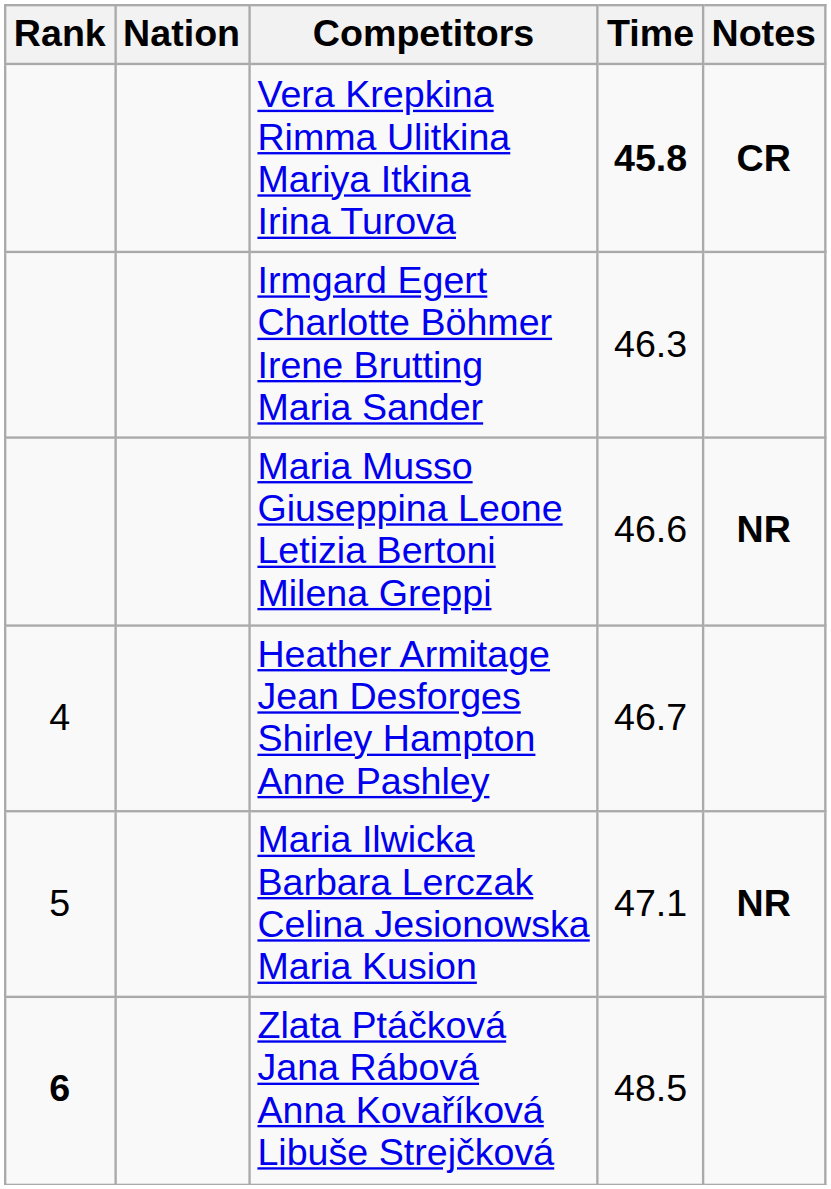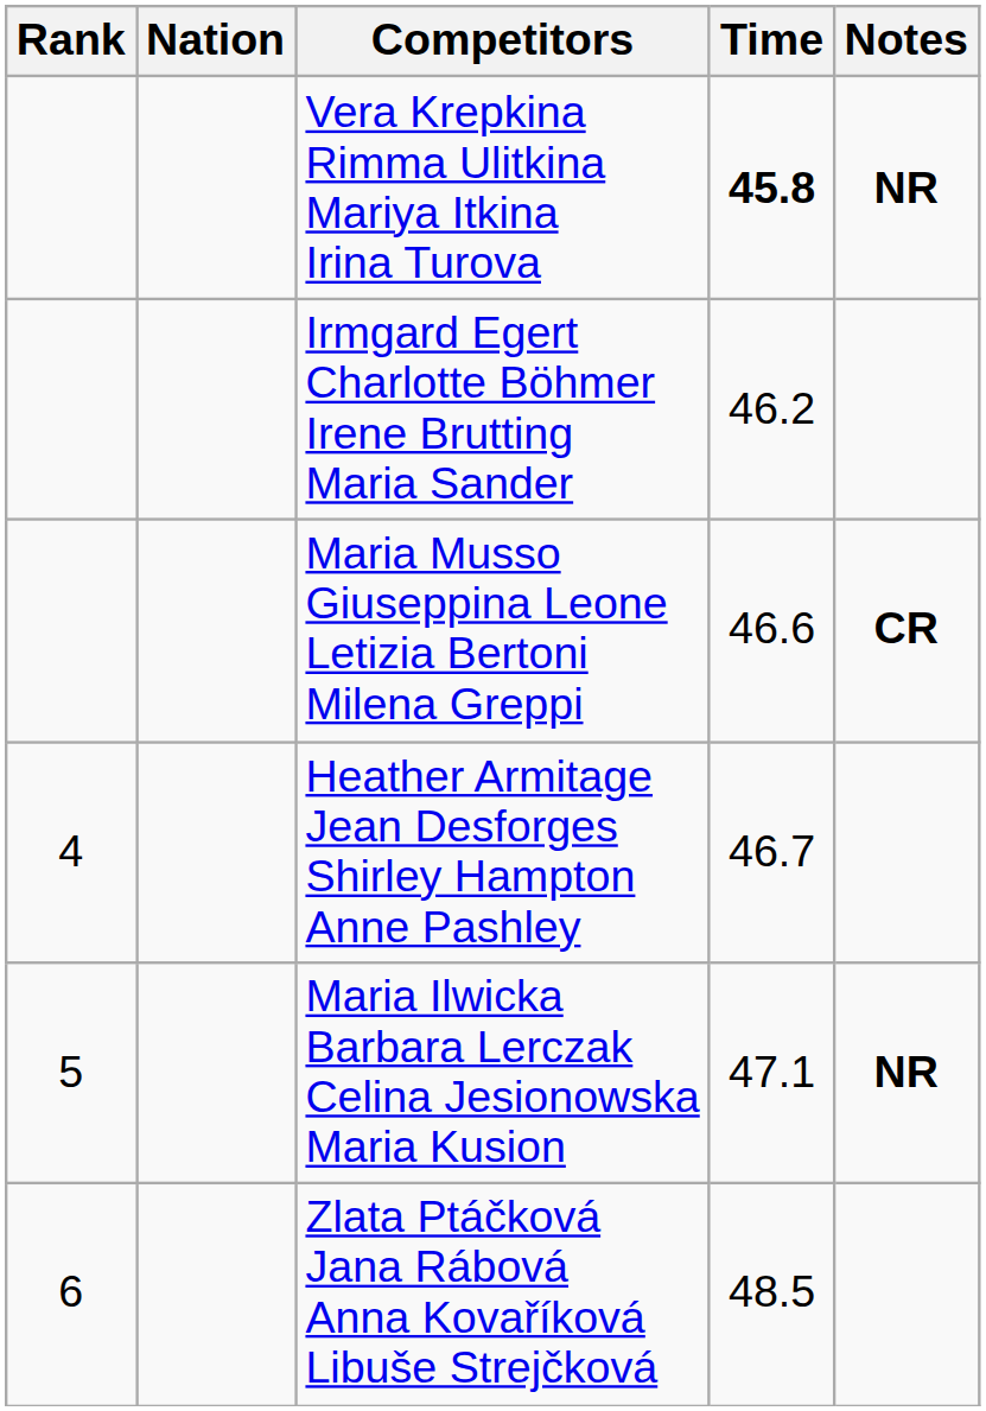Vera Krepkina Rimma Ulitkina Mariya Itkina Irina Turova | Notes: CR -> NR
Irmgard Egert Charlotte Böhmer Irene Brutting Maria Sander | Time: 46.3 -> 46.2
Maria Musso Giuseppina Leone Letizia Bertoni Milena Greppi | Notes: NR -> CR
Zlata Ptáčková Jana Rábová Anna Kovaříková Libuše Strejčková | Rank: bold -> normal
